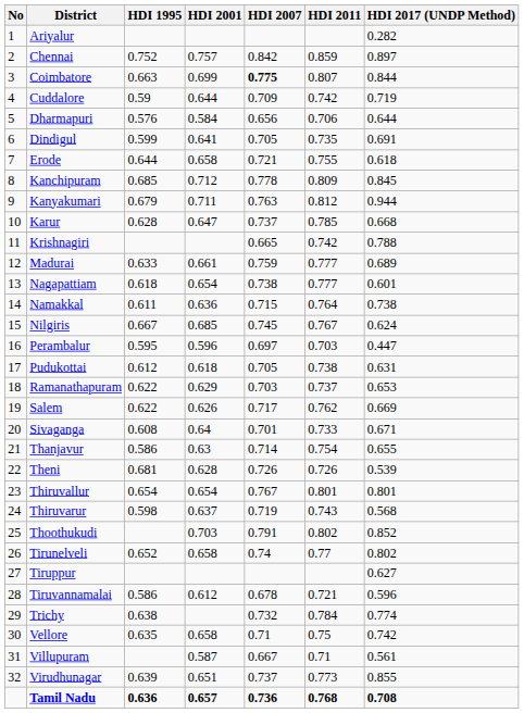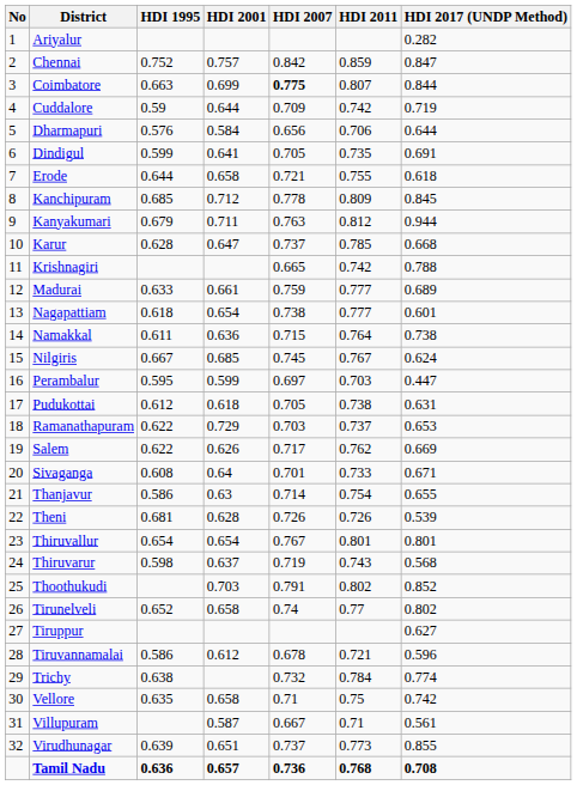Chennai | HDI 2017 (UNDP Method): 0.897 -> 0.847
Perambalur | HDI 2001: 0.596 -> 0.599
Ramanathapuram | HDI 2001: 0.629 -> 0.729
